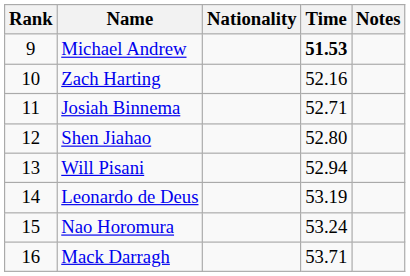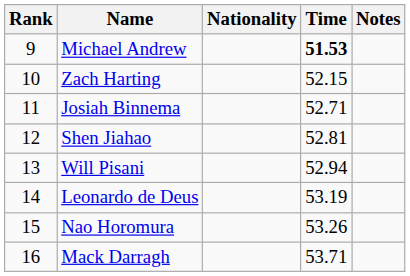Zach Harting | Time: 52.16 -> 52.15
Shen Jiahao | Time: 52.80 -> 52.81
Nao Horomura | Time: 53.24 -> 53.26
